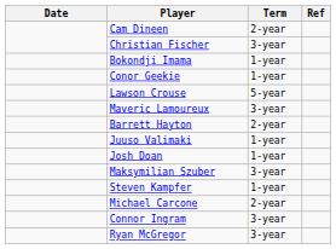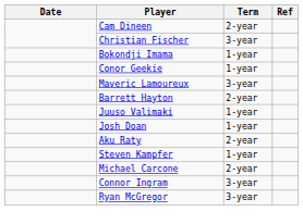- row: Lawson Crouse | 5-year
- row: Maksymilian Szuber | 3-year
+ row: Aku Raty | 2-year
